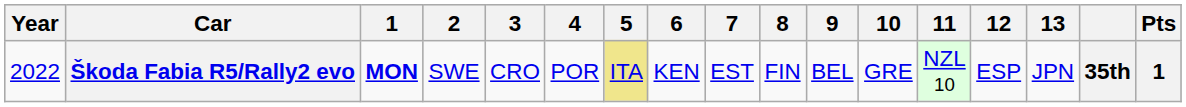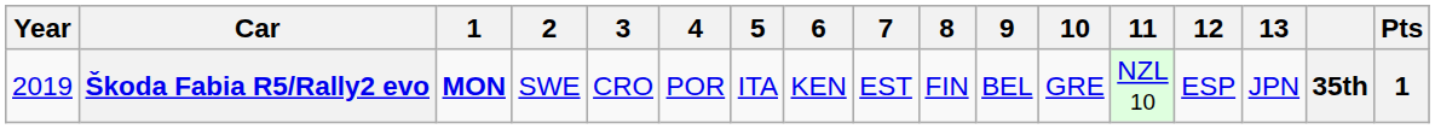Škoda Fabia R5/Rally2 evo | Year: 2022 -> 2019
Škoda Fabia R5/Rally2 evo | 5: khaki background -> no background
